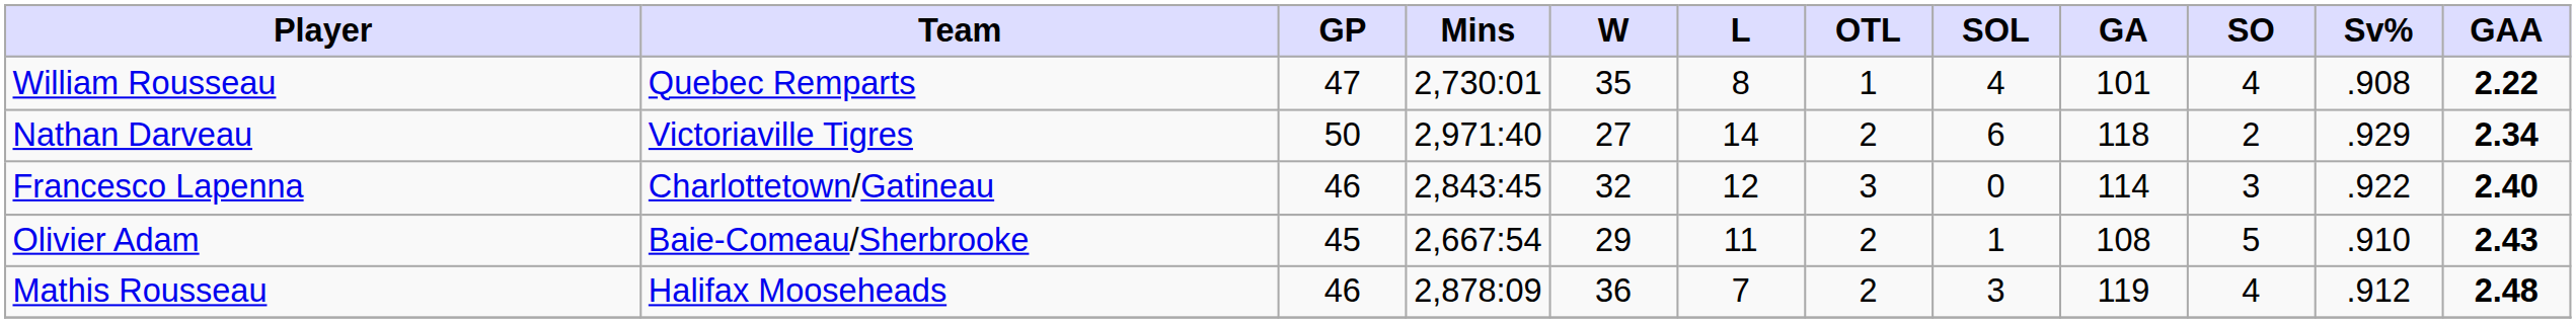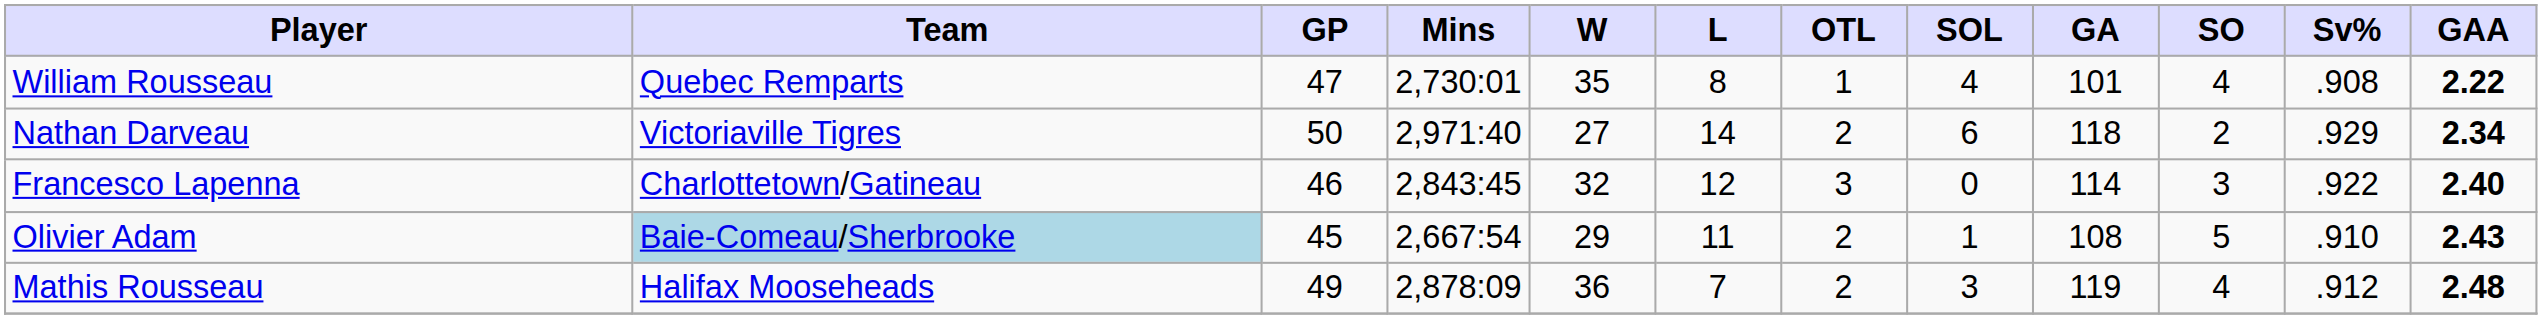Olivier Adam | Team: no background -> lightblue background
Mathis Rousseau | GP: 46 -> 49
